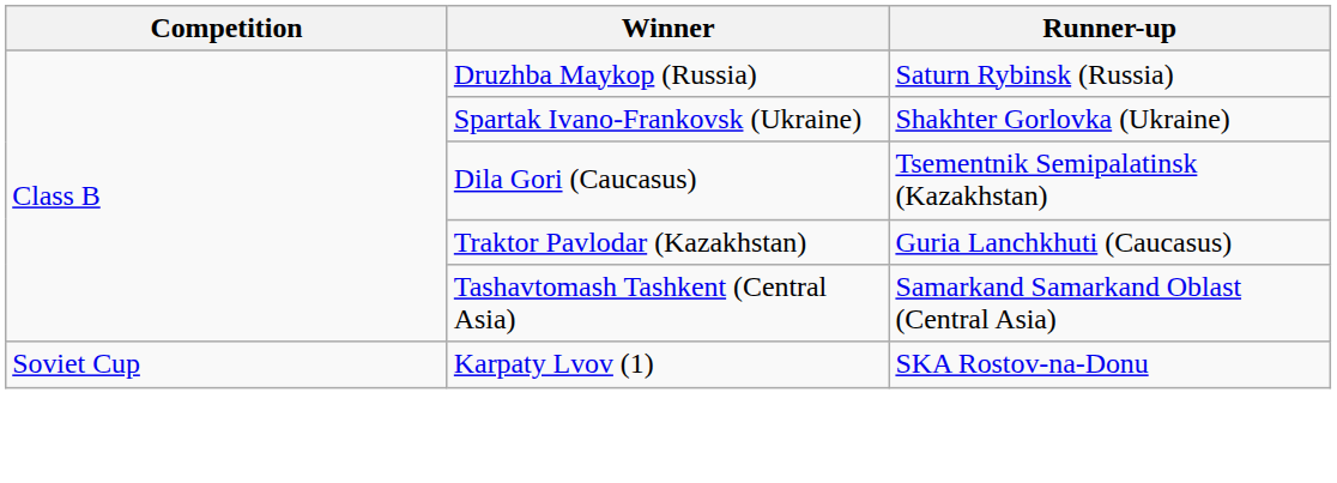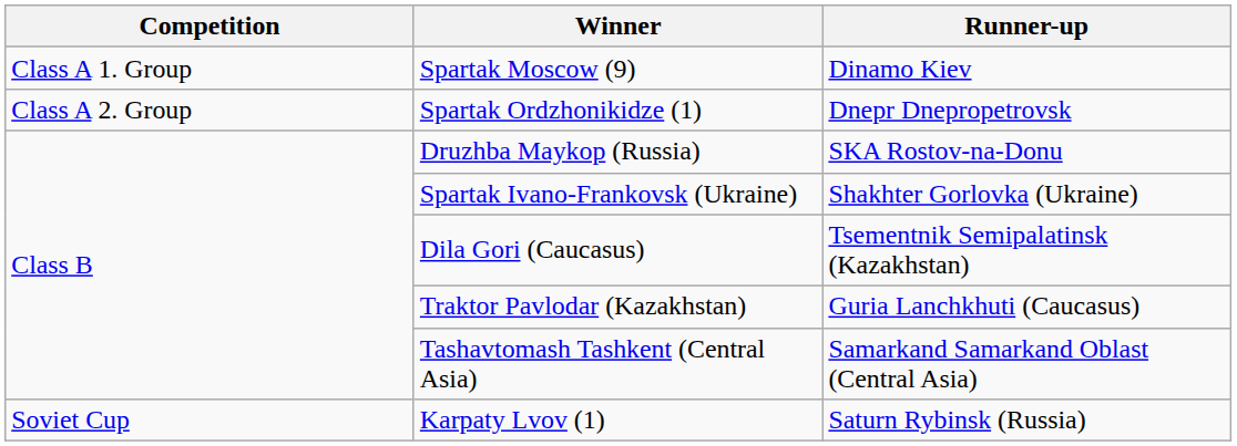+ row: Class A 1. Group | Spartak Moscow (9) | Dinamo Kiev
+ row: Class A 2. Group | Spartak Ordzhonikidze (1) | Dnepr Dnepropetrovsk
Druzhba Maykop (Russia) | Runner-up: Saturn Rybinsk (Russia) -> SKA Rostov-na-Donu
Karpaty Lvov (1) | Runner-up: SKA Rostov-na-Donu -> Saturn Rybinsk (Russia)
